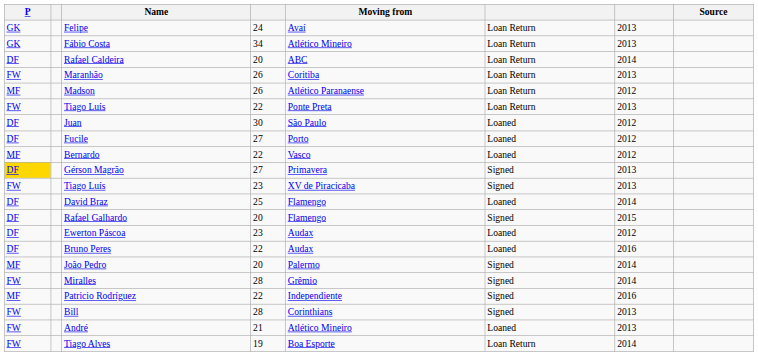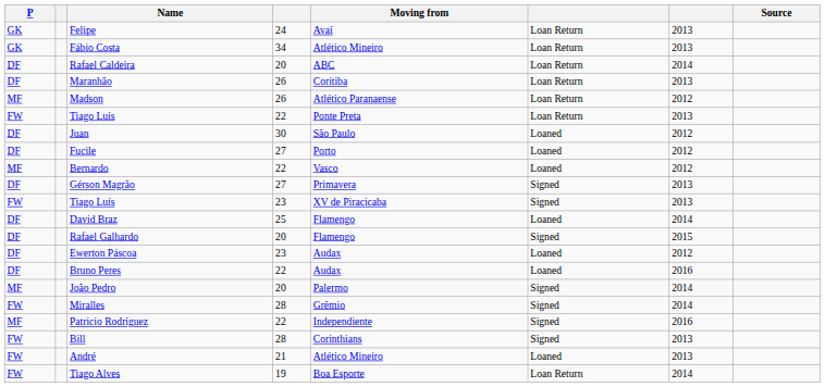Maranhão | P: FW -> DF
Gérson Magrão | P: gold background -> no background
